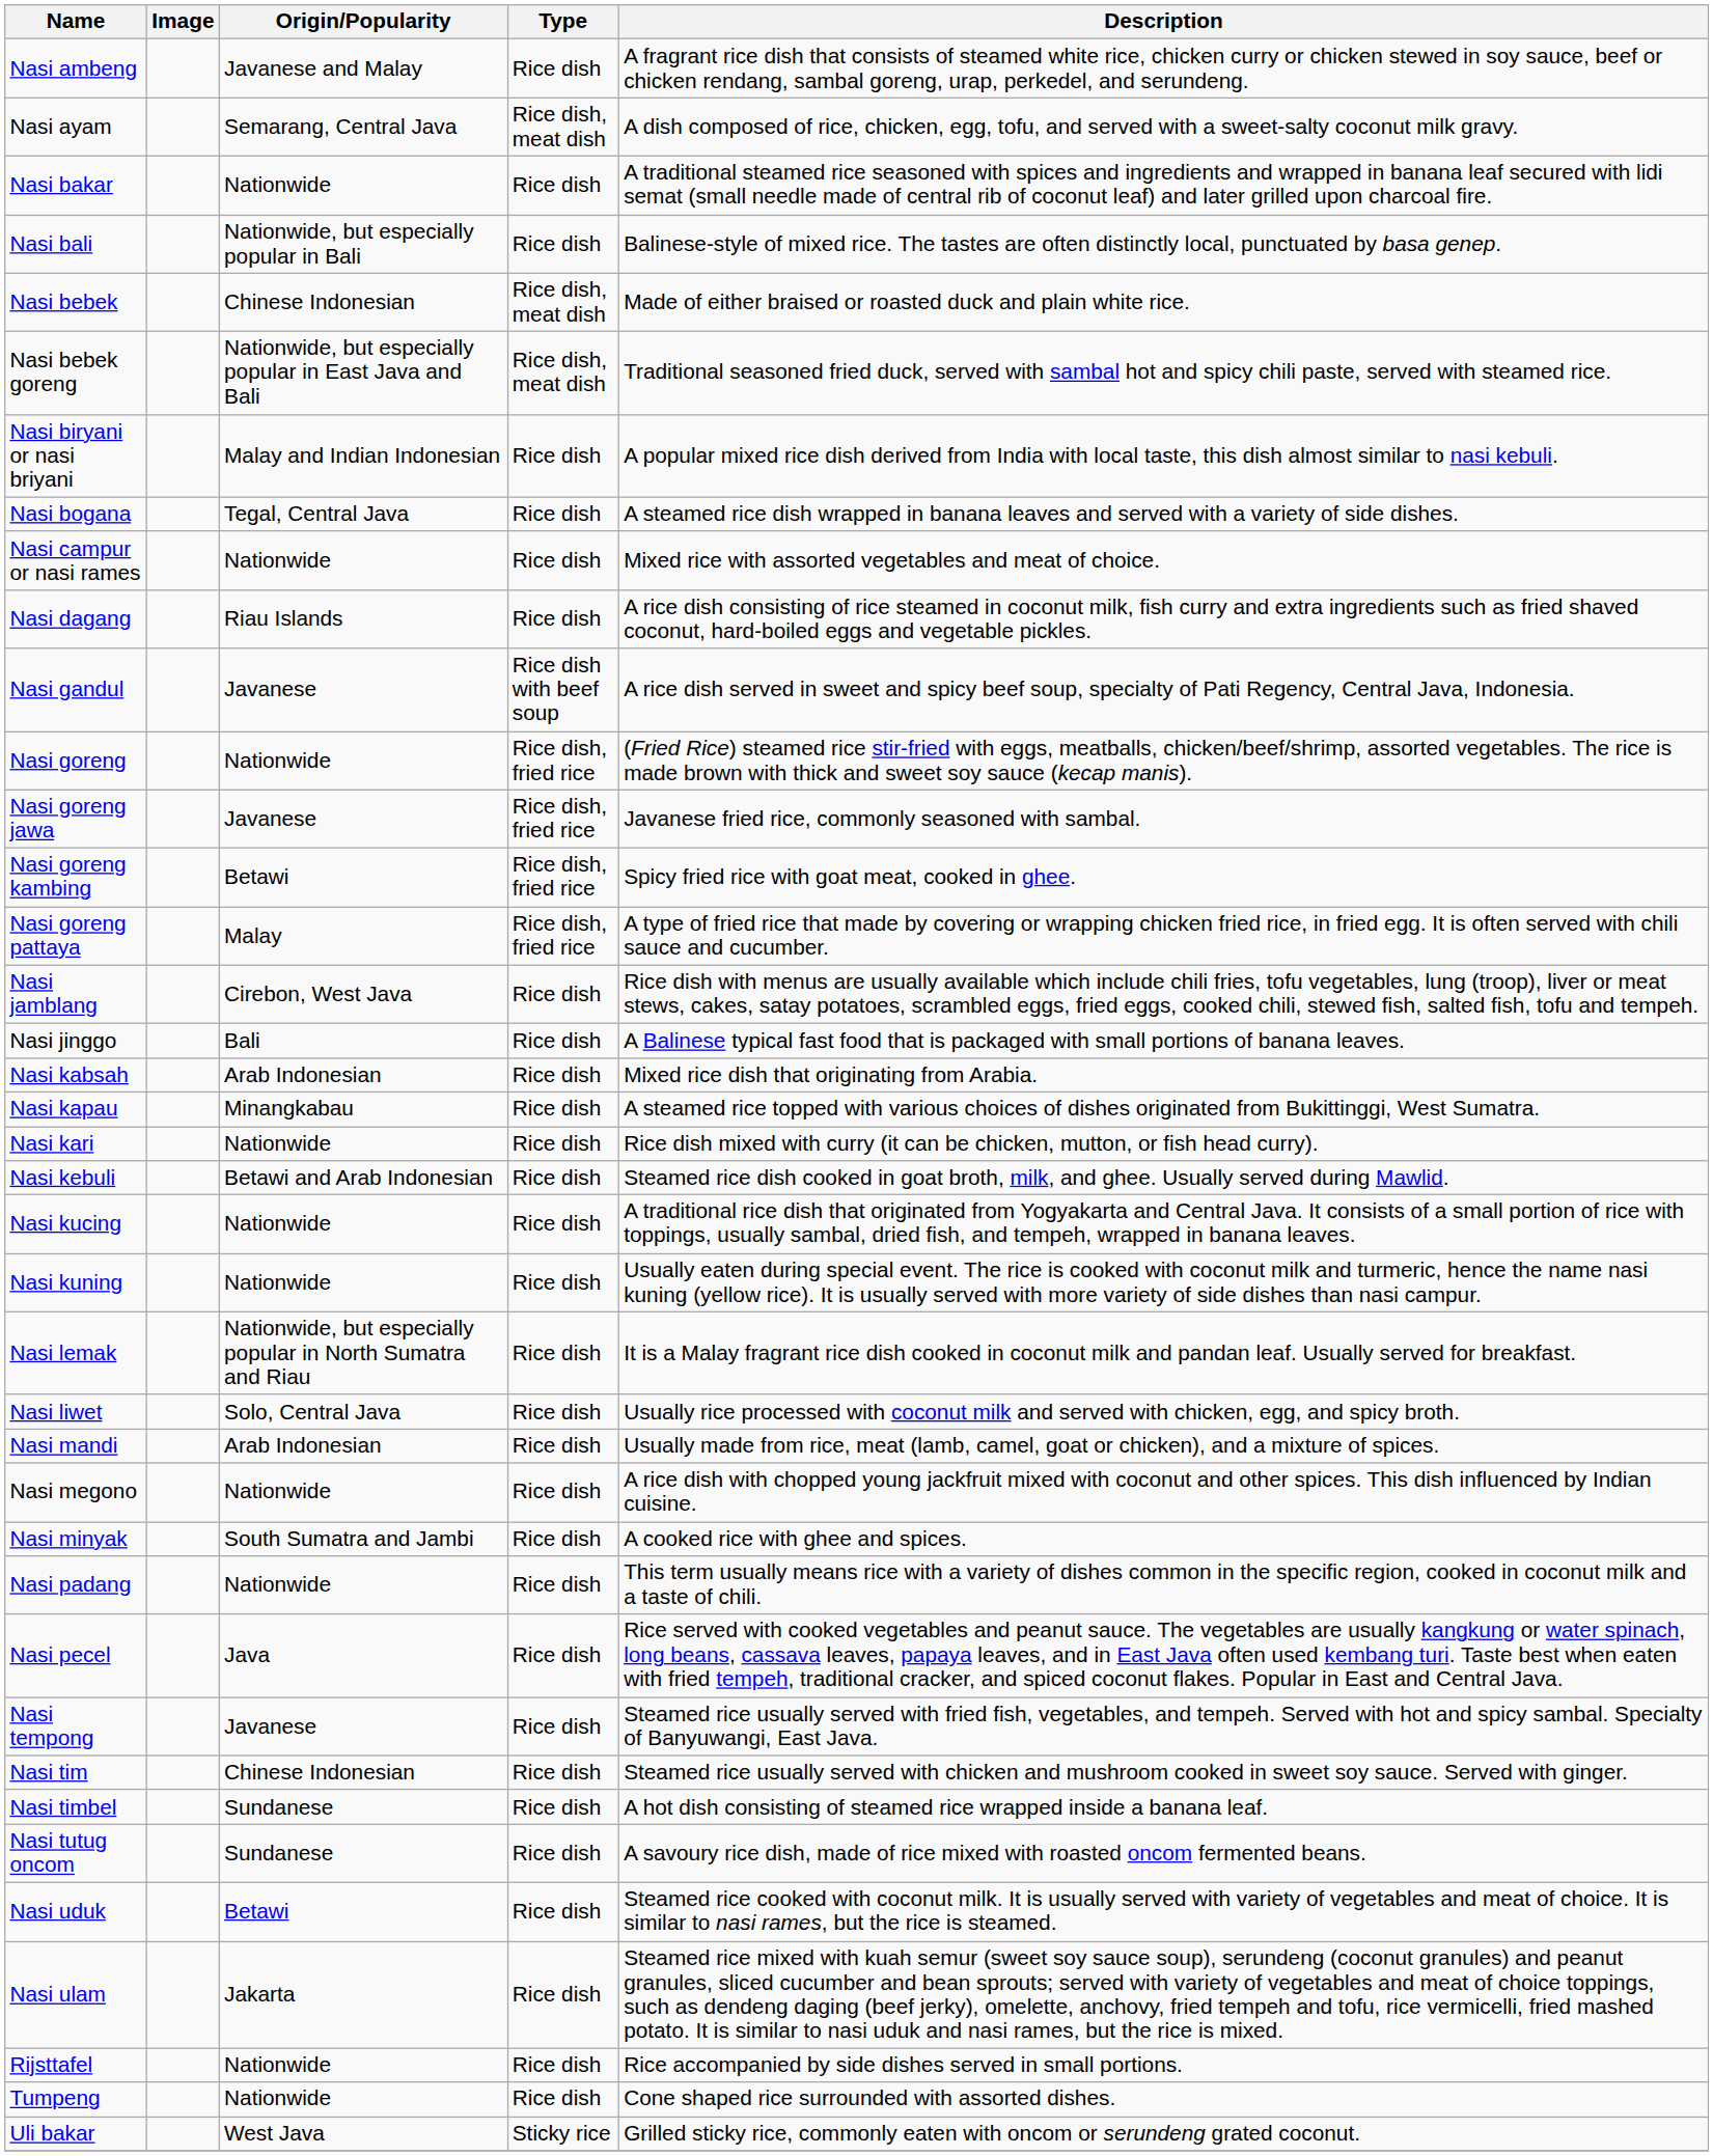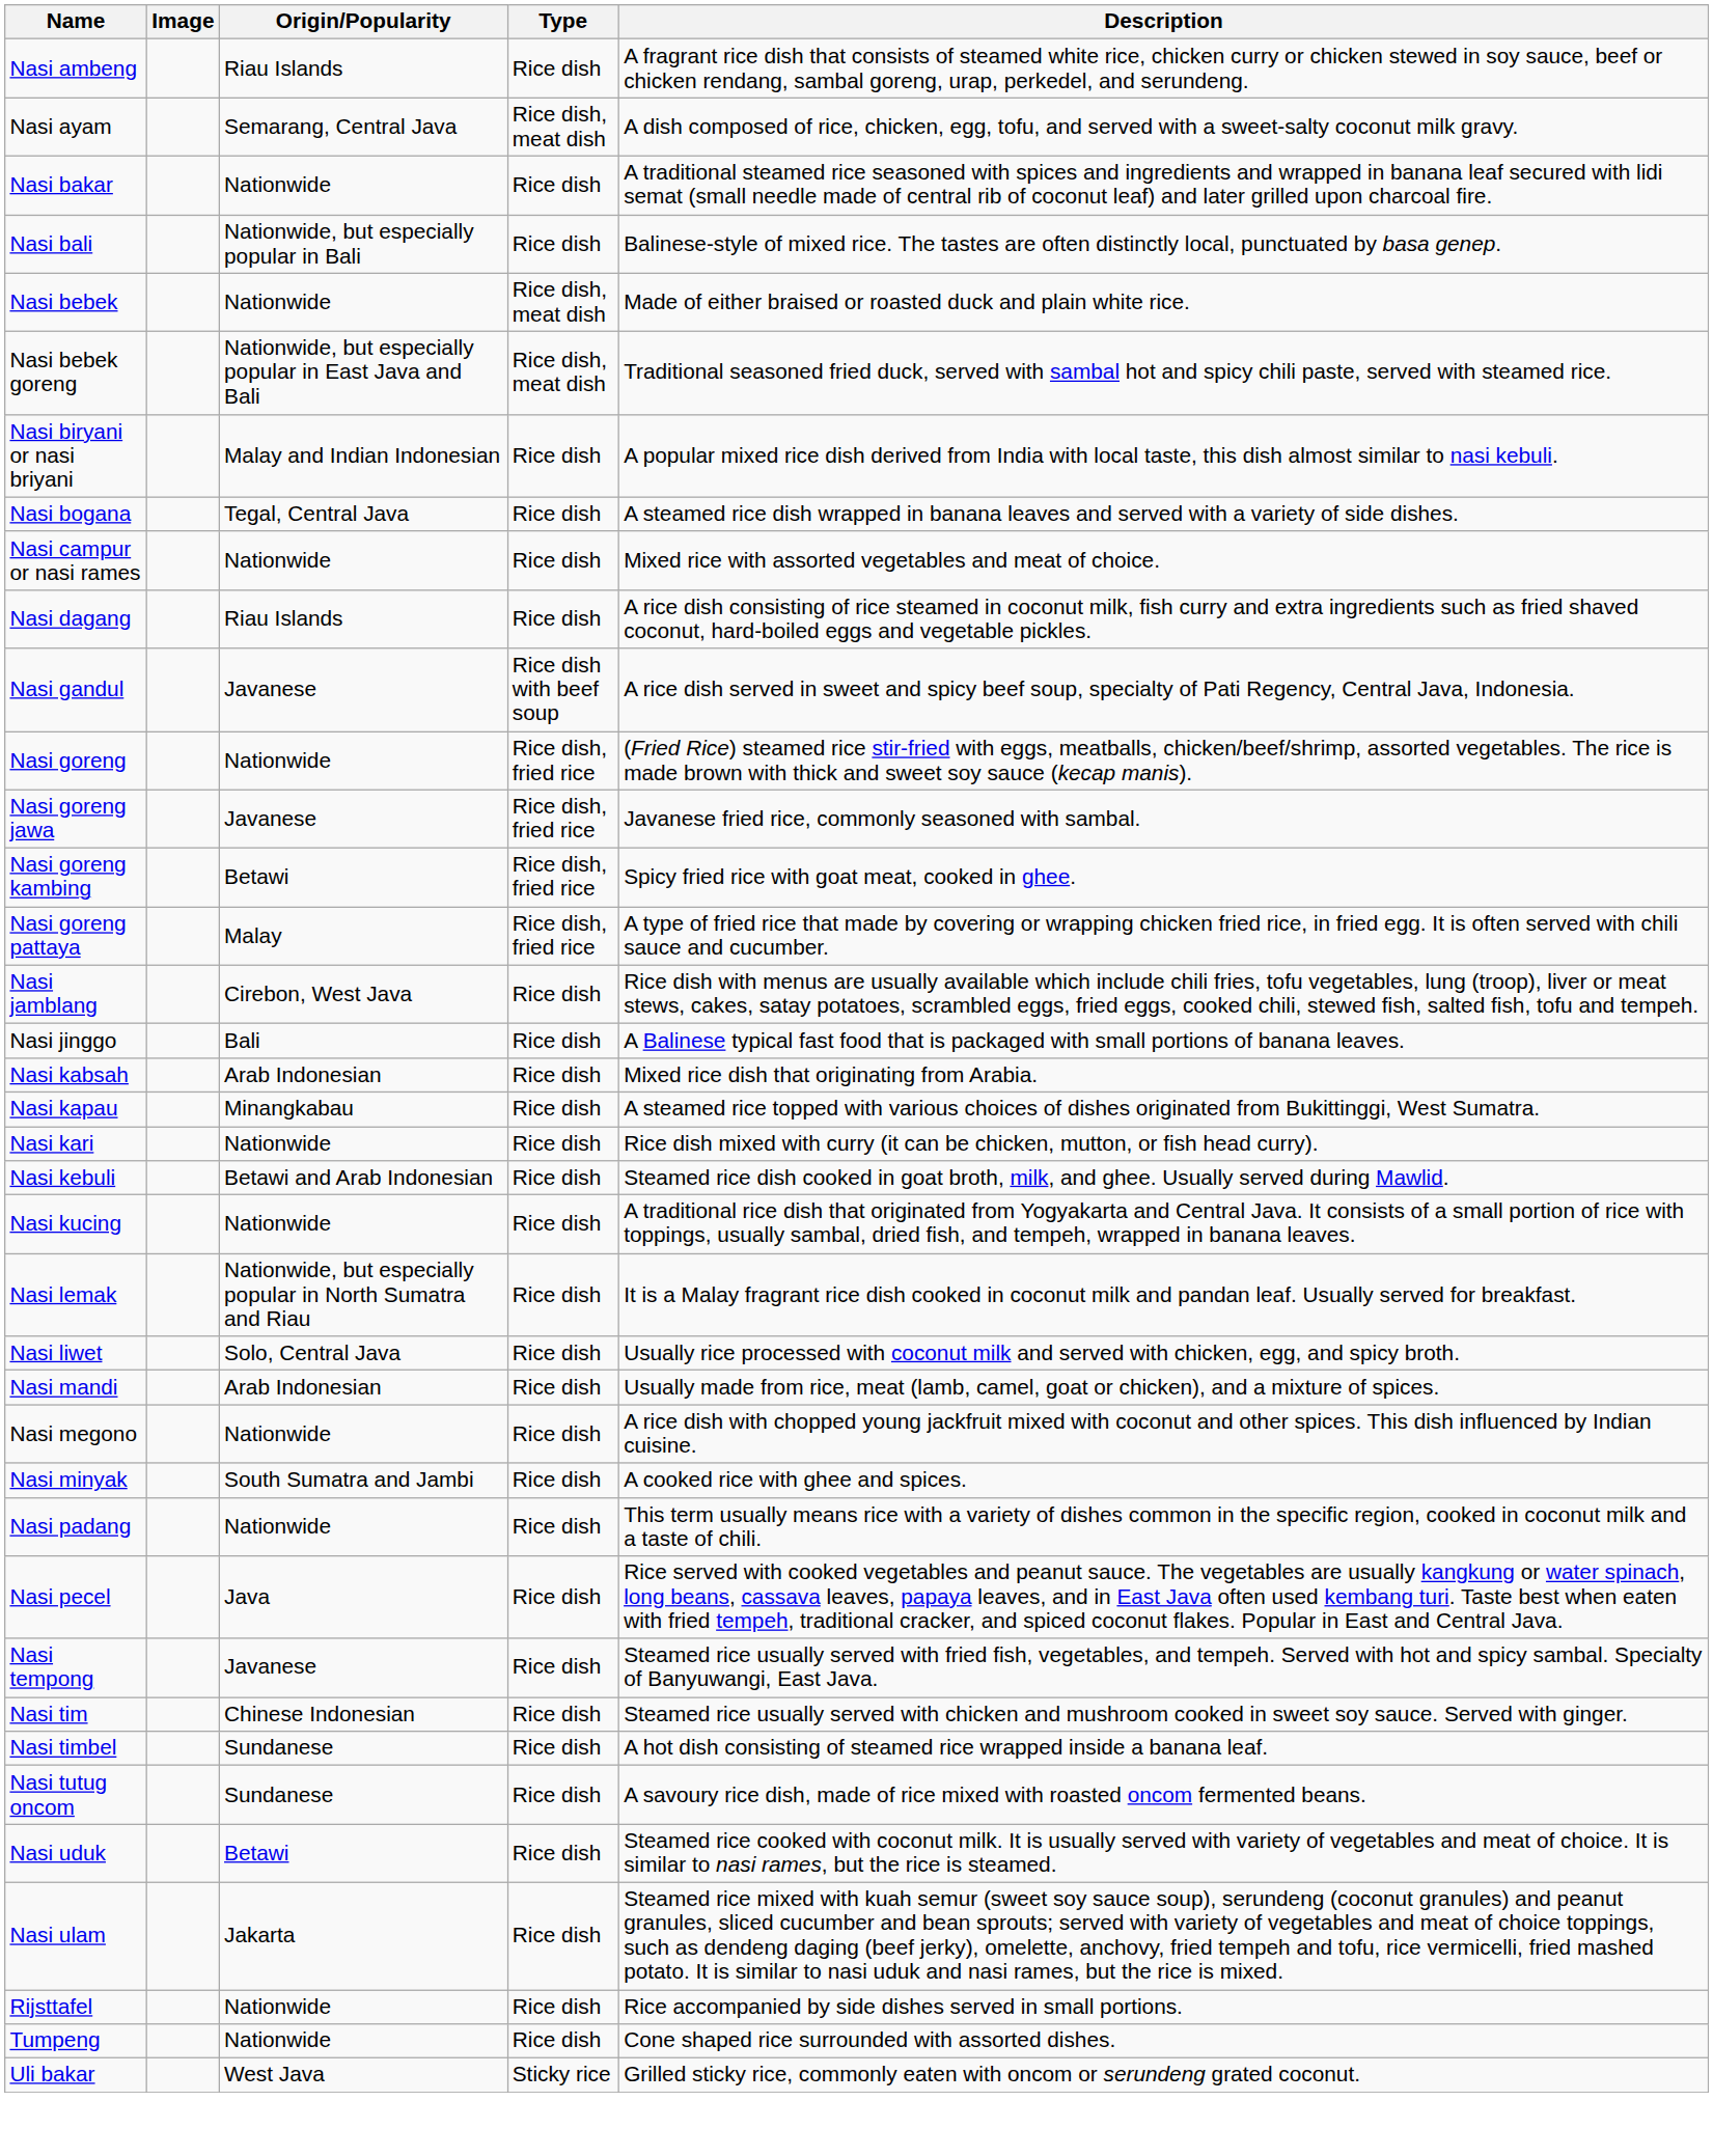Nasi ambeng | Origin/Popularity: Javanese and Malay -> Riau Islands
Nasi bebek | Origin/Popularity: Chinese Indonesian -> Nationwide
- row: Nasi kuning | Nationwide | Rice dish | Usually eaten during special event. The rice is cooked with coconut milk and turmeric, hence the name nasi kuning (yellow rice). It is usually served with more variety of side dishes than nasi campur.
